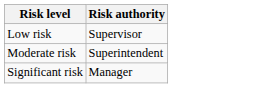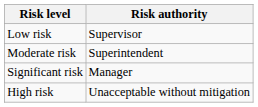+ row: High risk | Unacceptable without mitigation
